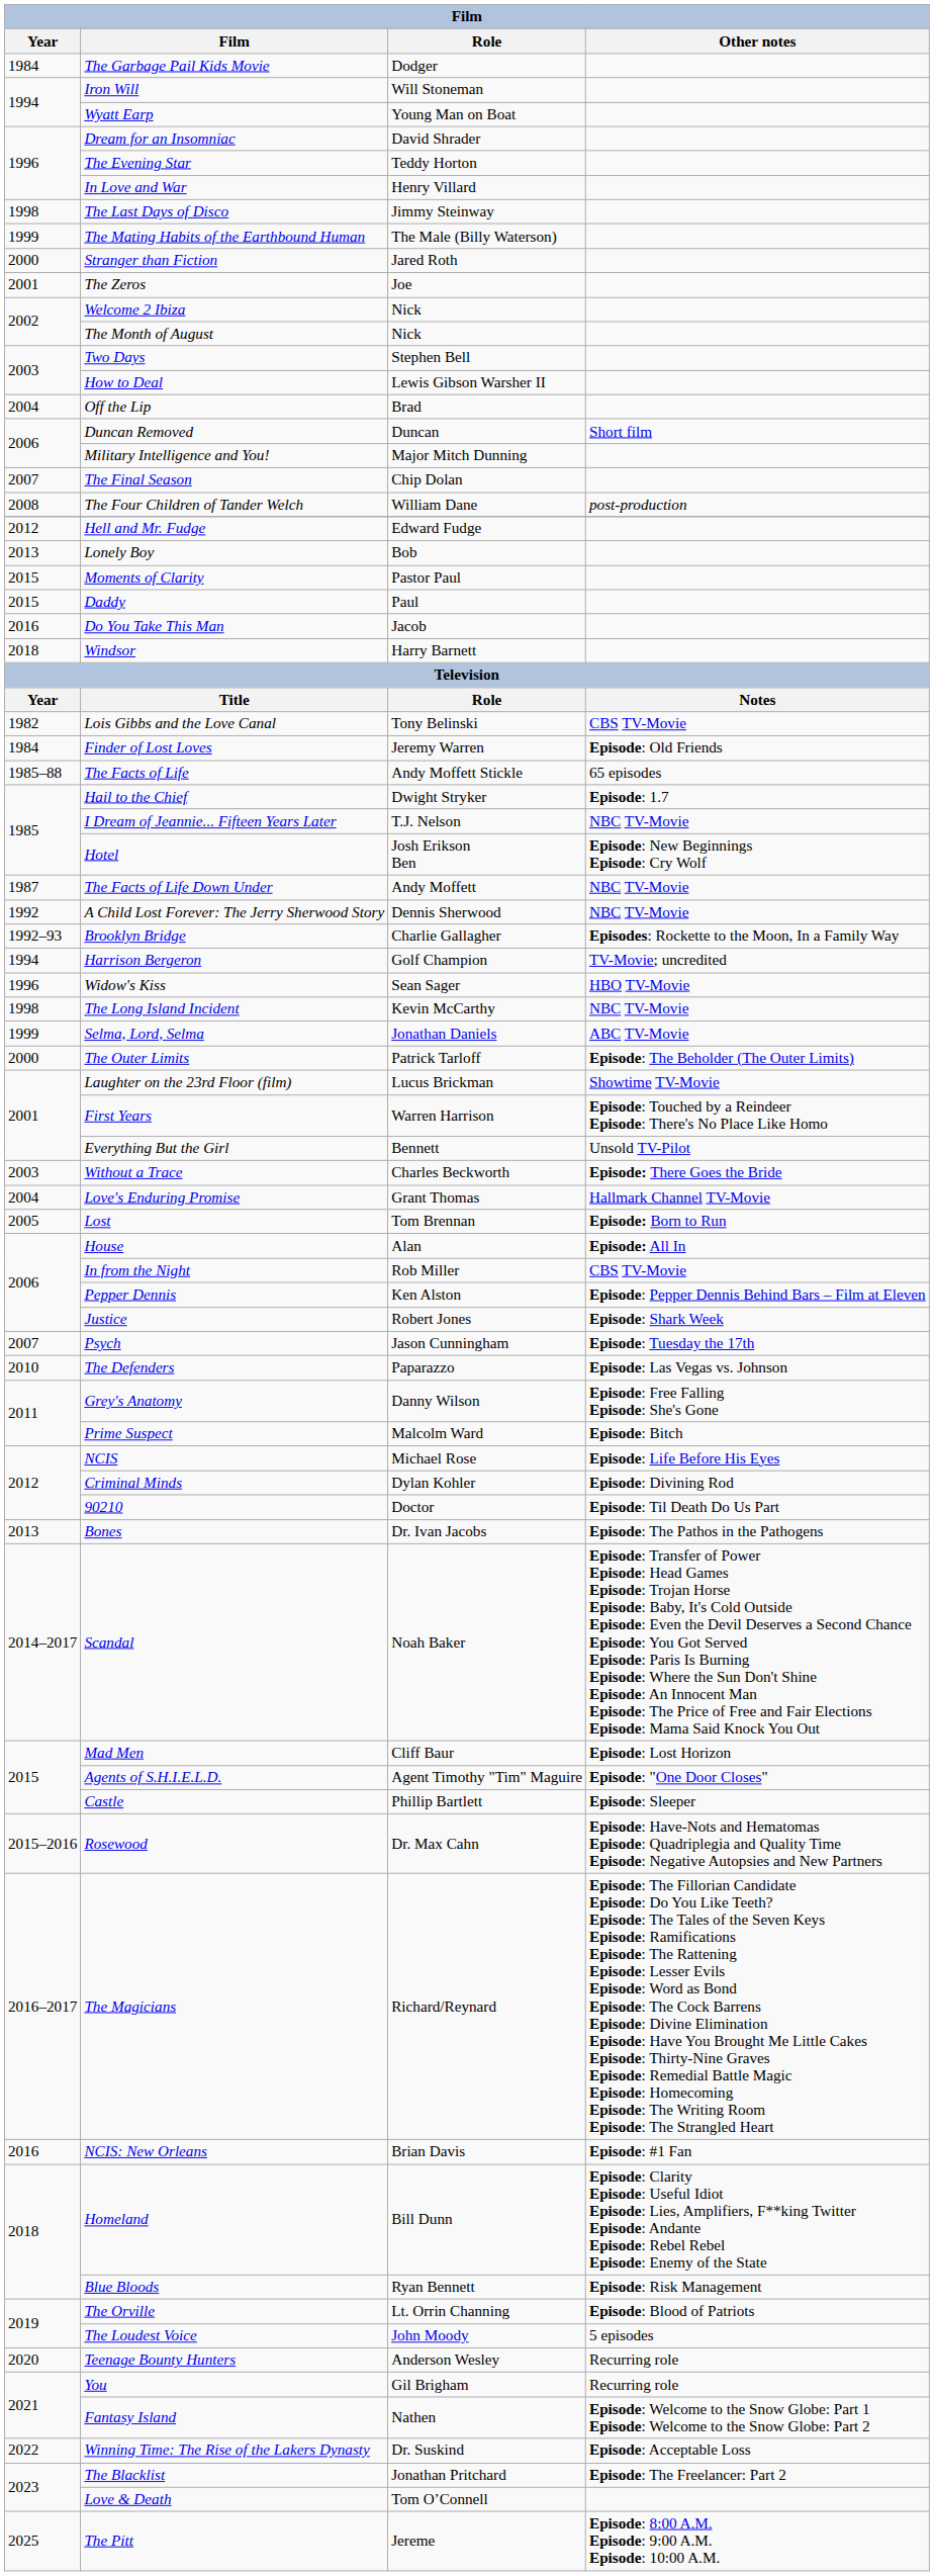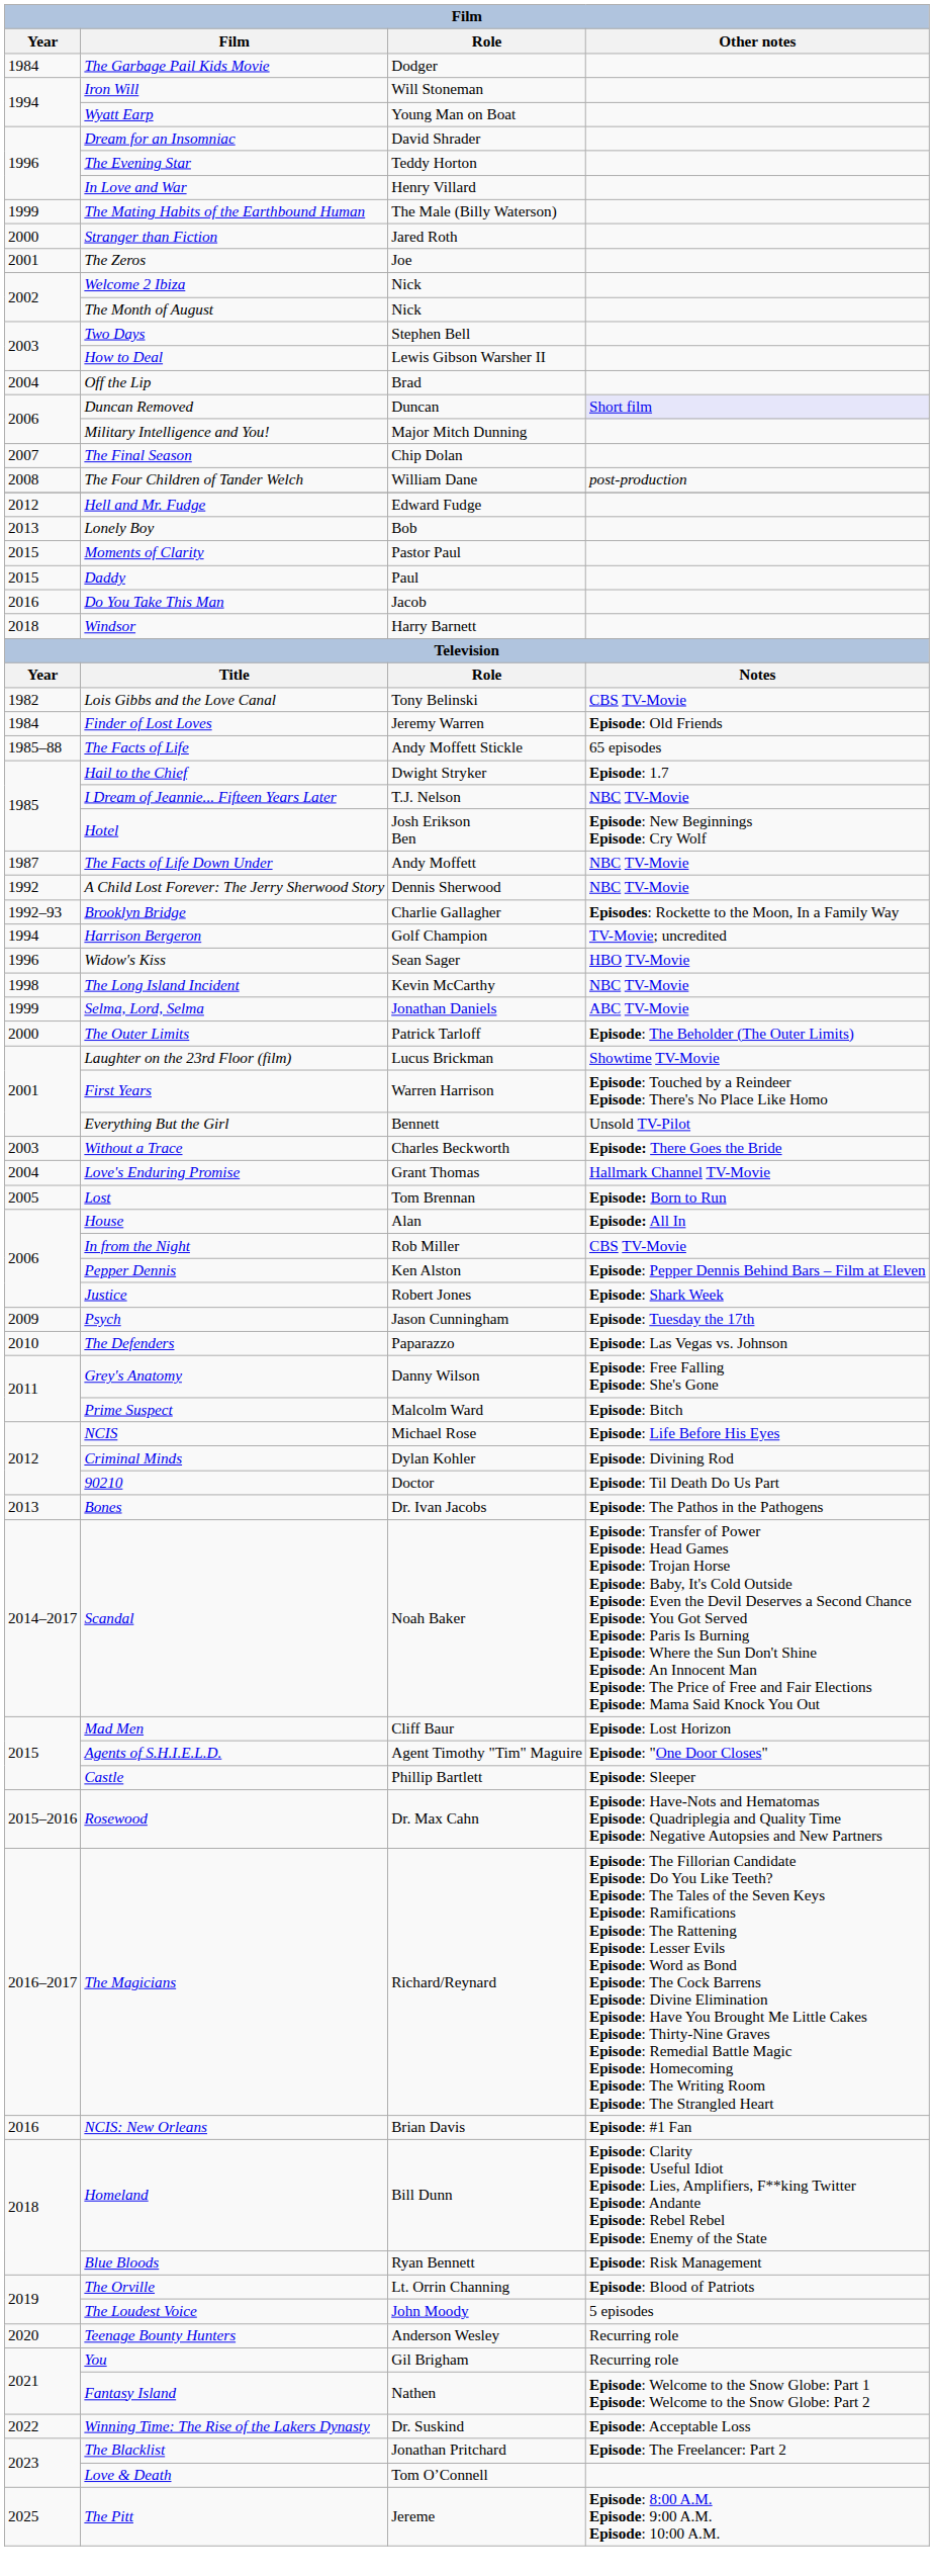- row: 1998 | The Last Days of Disco | Jimmy Steinway
Duncan Removed | Other notes: no background -> lavender background
Psych | Year: 2007 -> 2009
